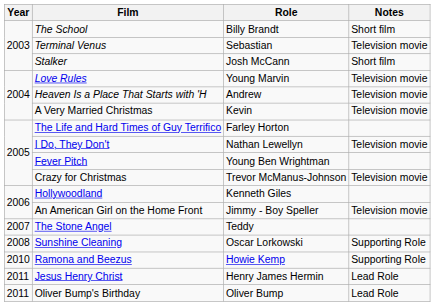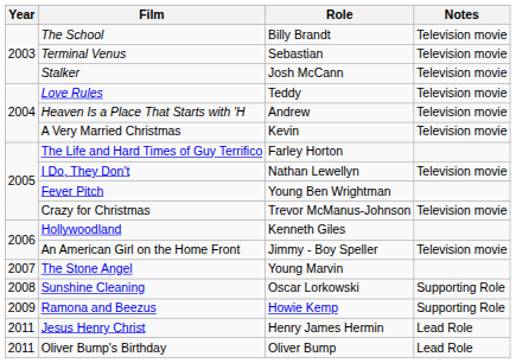The School | Notes: Short film -> Television movie
Stalker | Notes: Short film -> Television movie
Love Rules | Role: Young Marvin -> Teddy
The Stone Angel | Role: Teddy -> Young Marvin
Ramona and Beezus | Year: 2010 -> 2009
